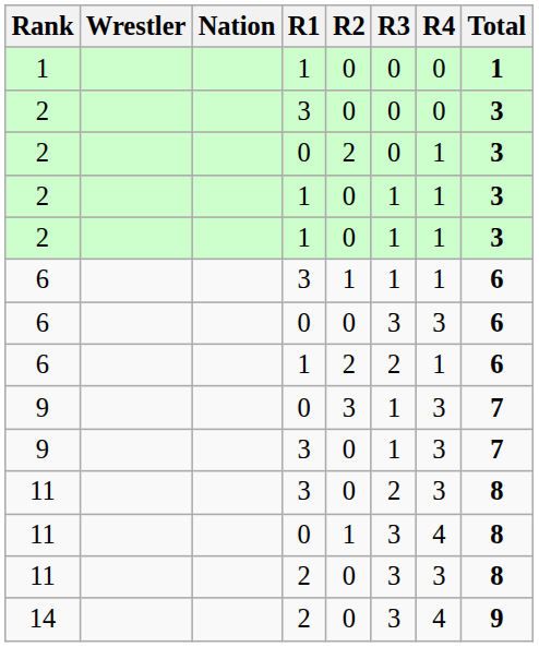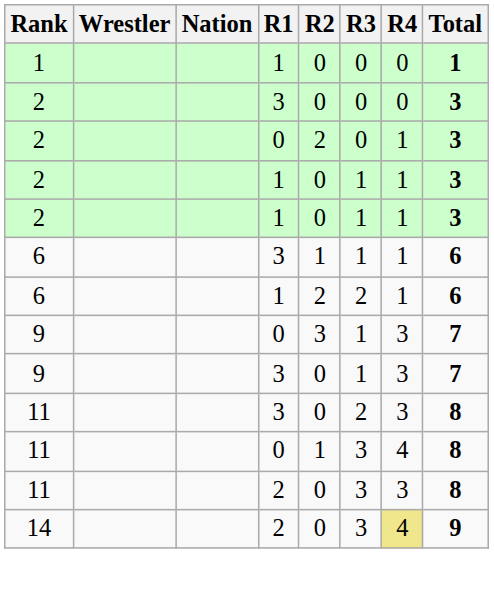- row: 6 | 0 | 0 | 3 | 3 | 6
14 | R4: no background -> khaki background
